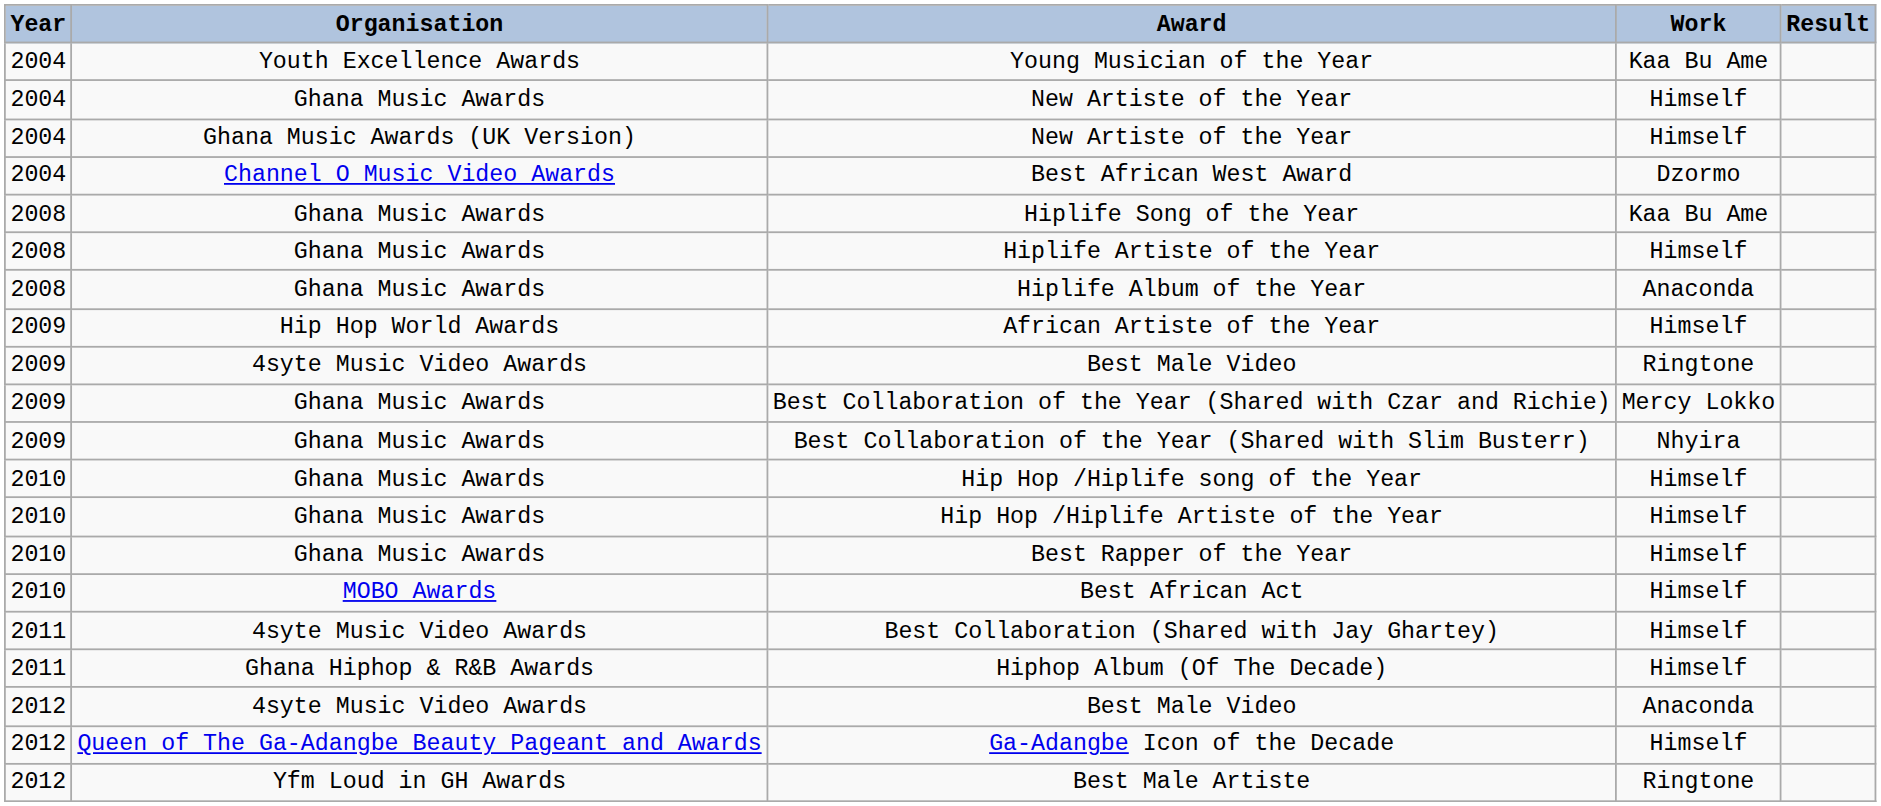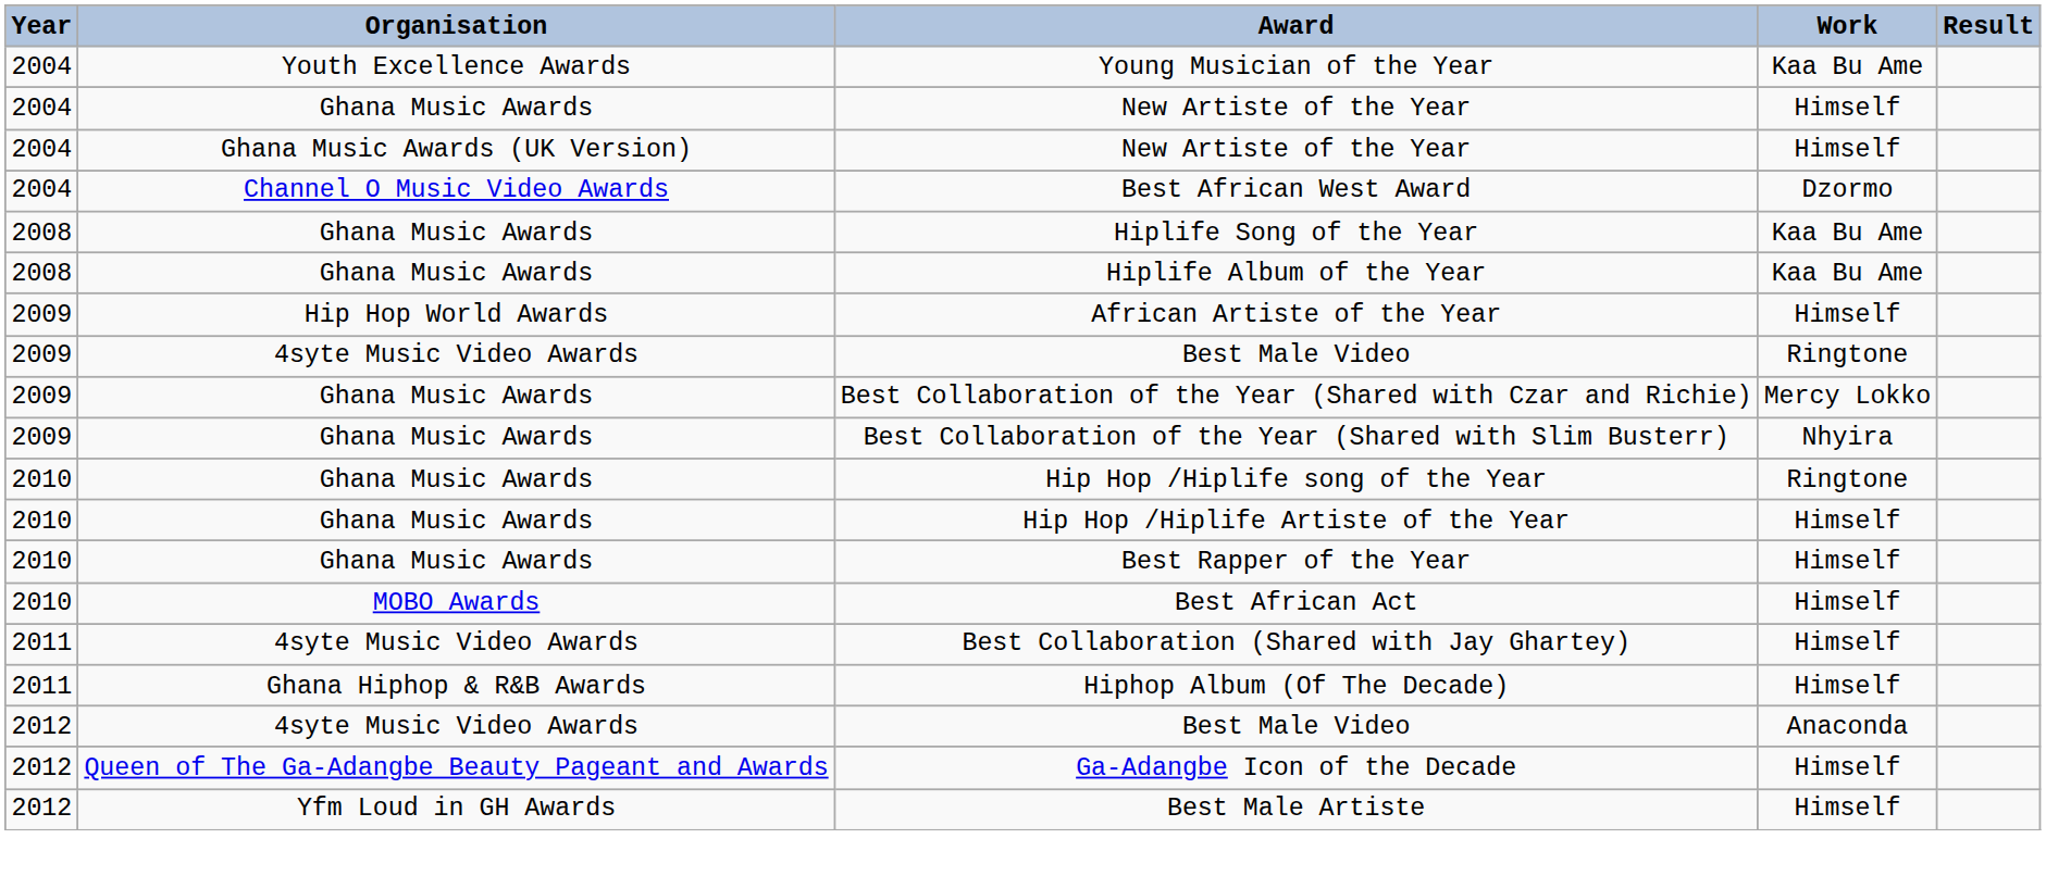- row: 2008 | Ghana Music Awards | Hiplife Artiste of the Year | Himself
Hiplife Album of the Year | Work: Anaconda -> Kaa Bu Ame
Hip Hop /Hiplife song of the Year | Work: Himself -> Ringtone
Best Male Artiste | Work: Ringtone -> Himself
